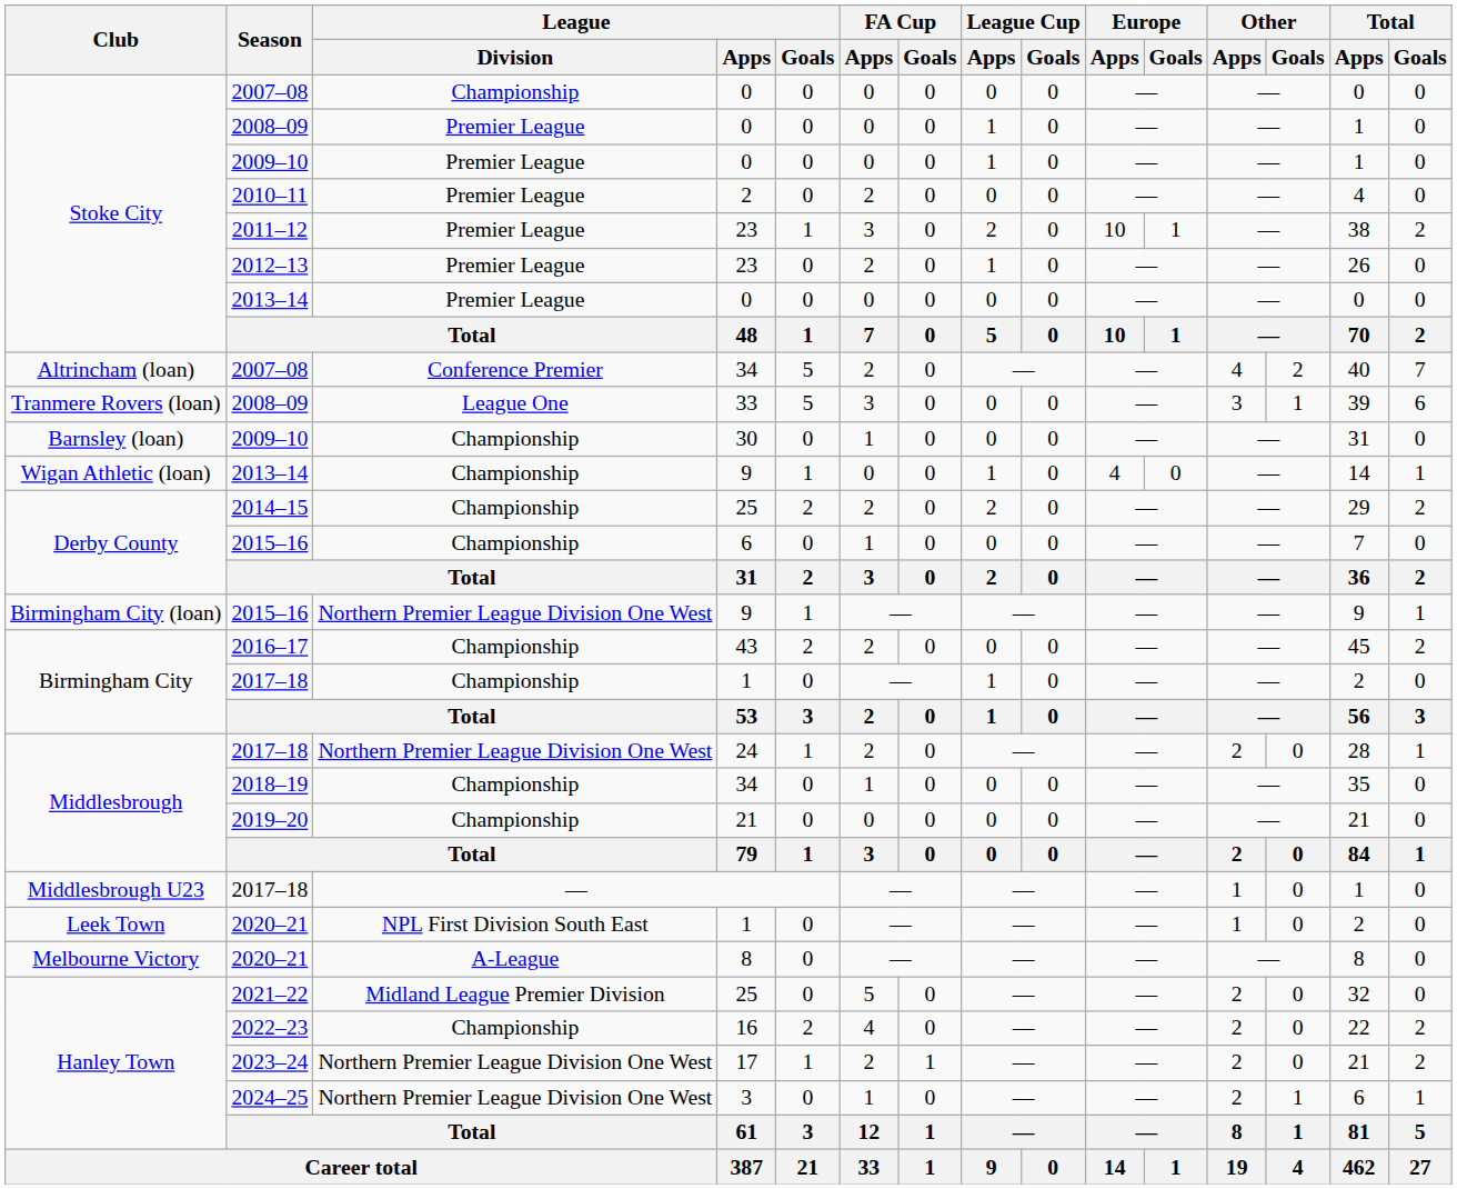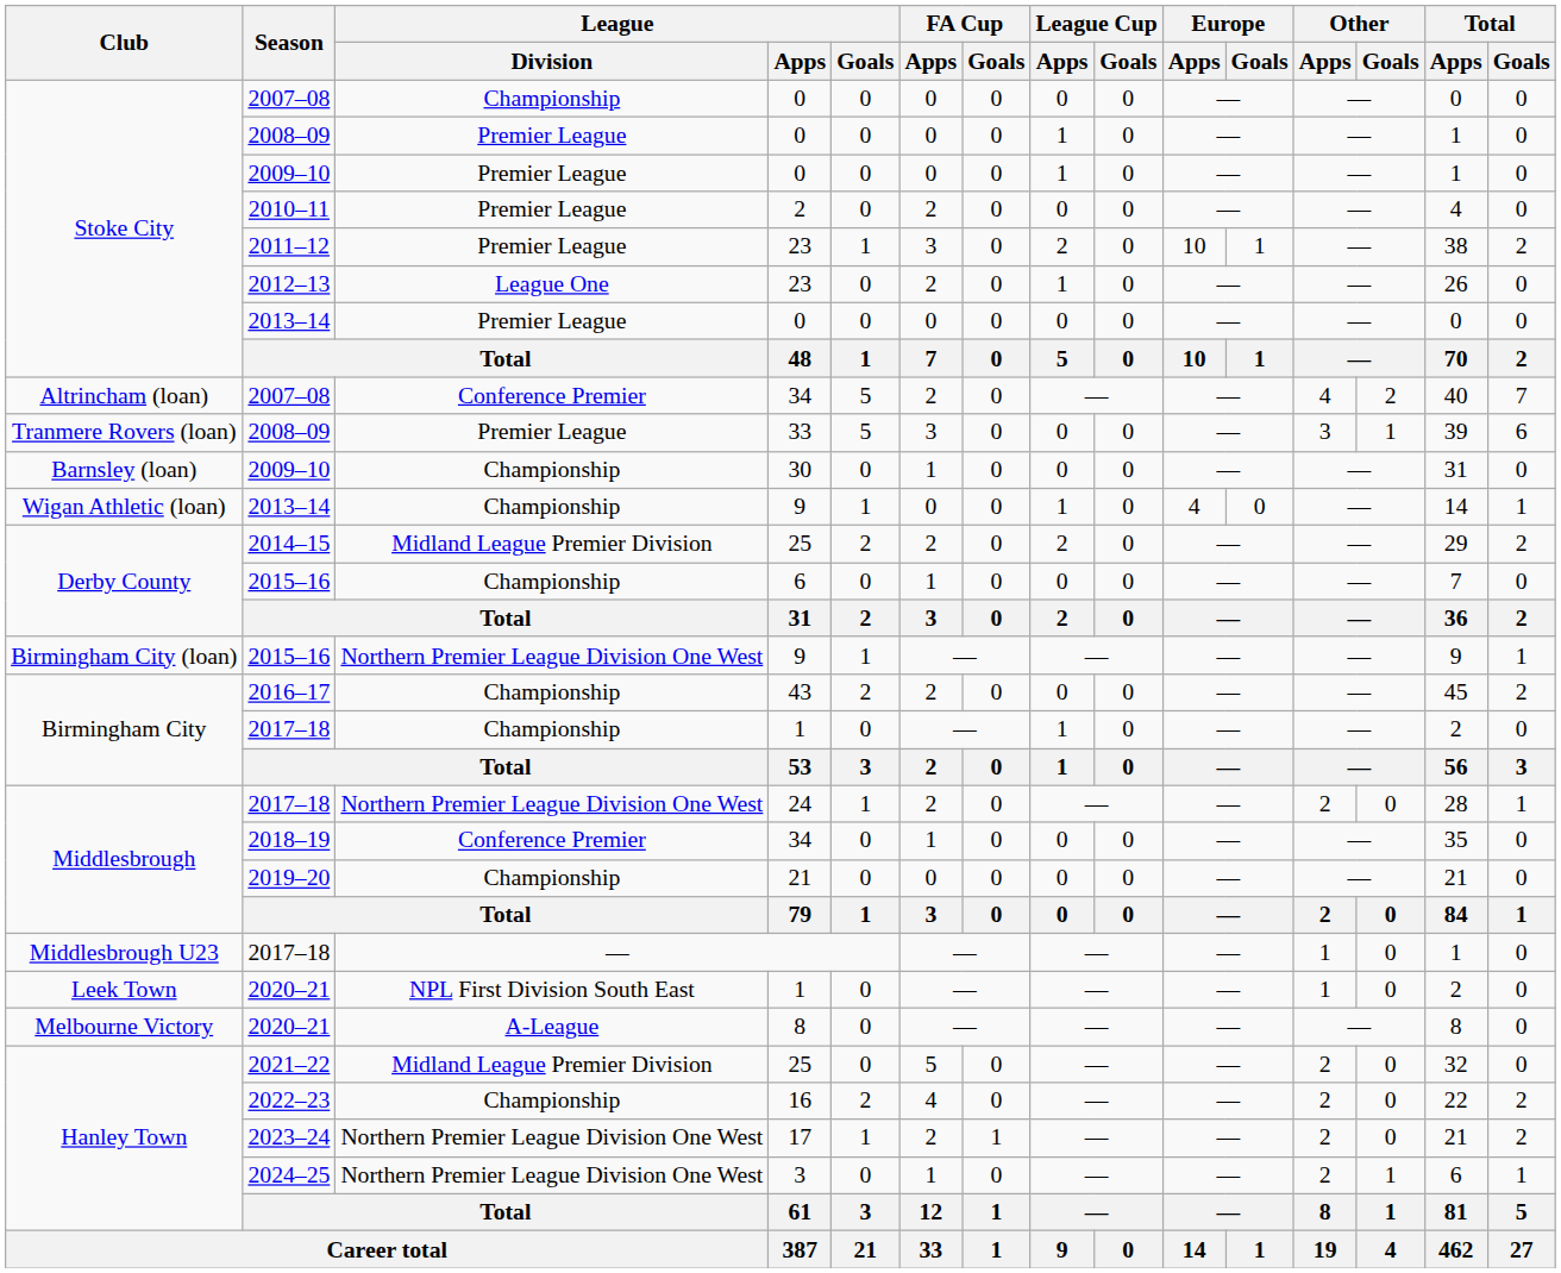2012–13 | League / Division: Premier League -> League One
2008–09 / 33 | League / Division: League One -> Premier League
2014–15 | League / Division: Championship -> Midland League Premier Division
2018–19 | League / Division: Championship -> Conference Premier
